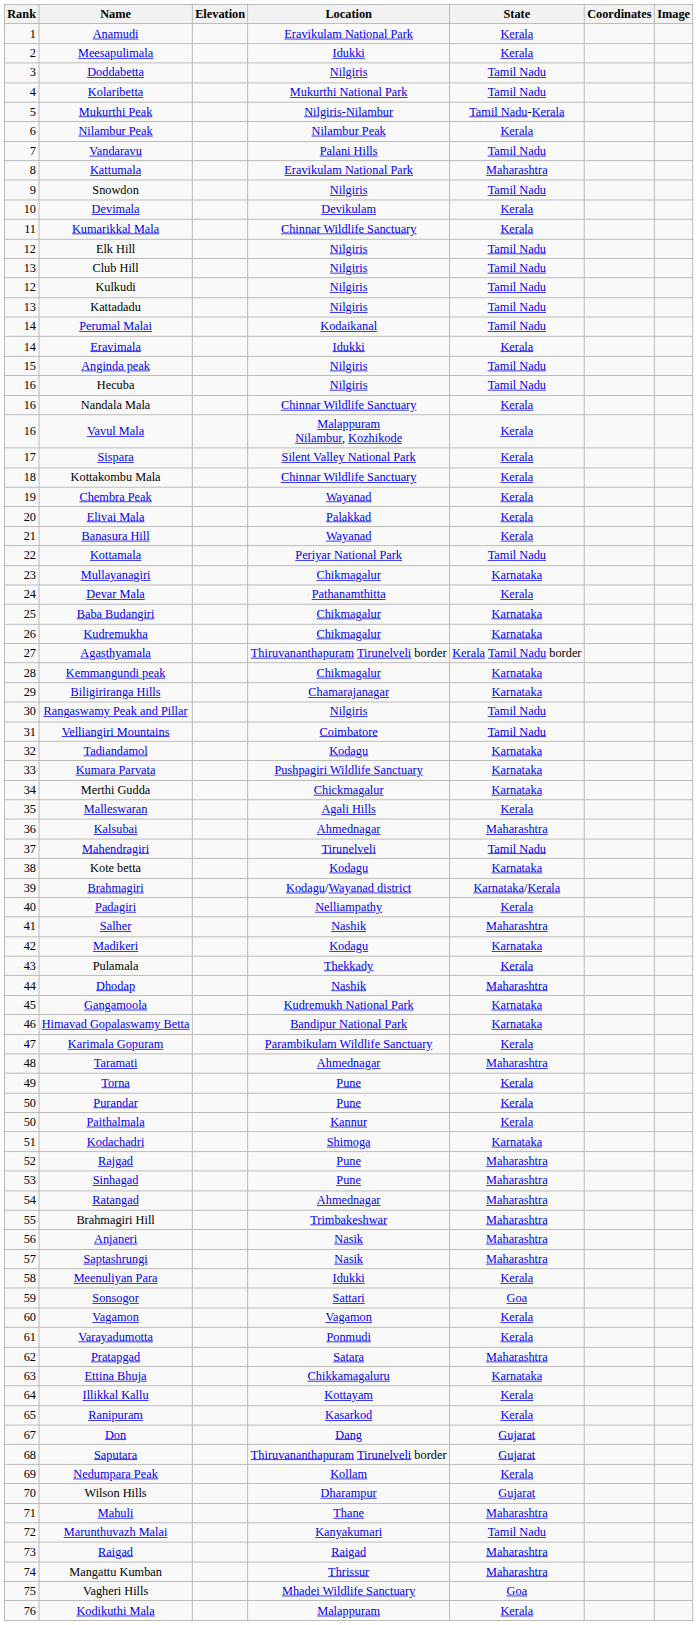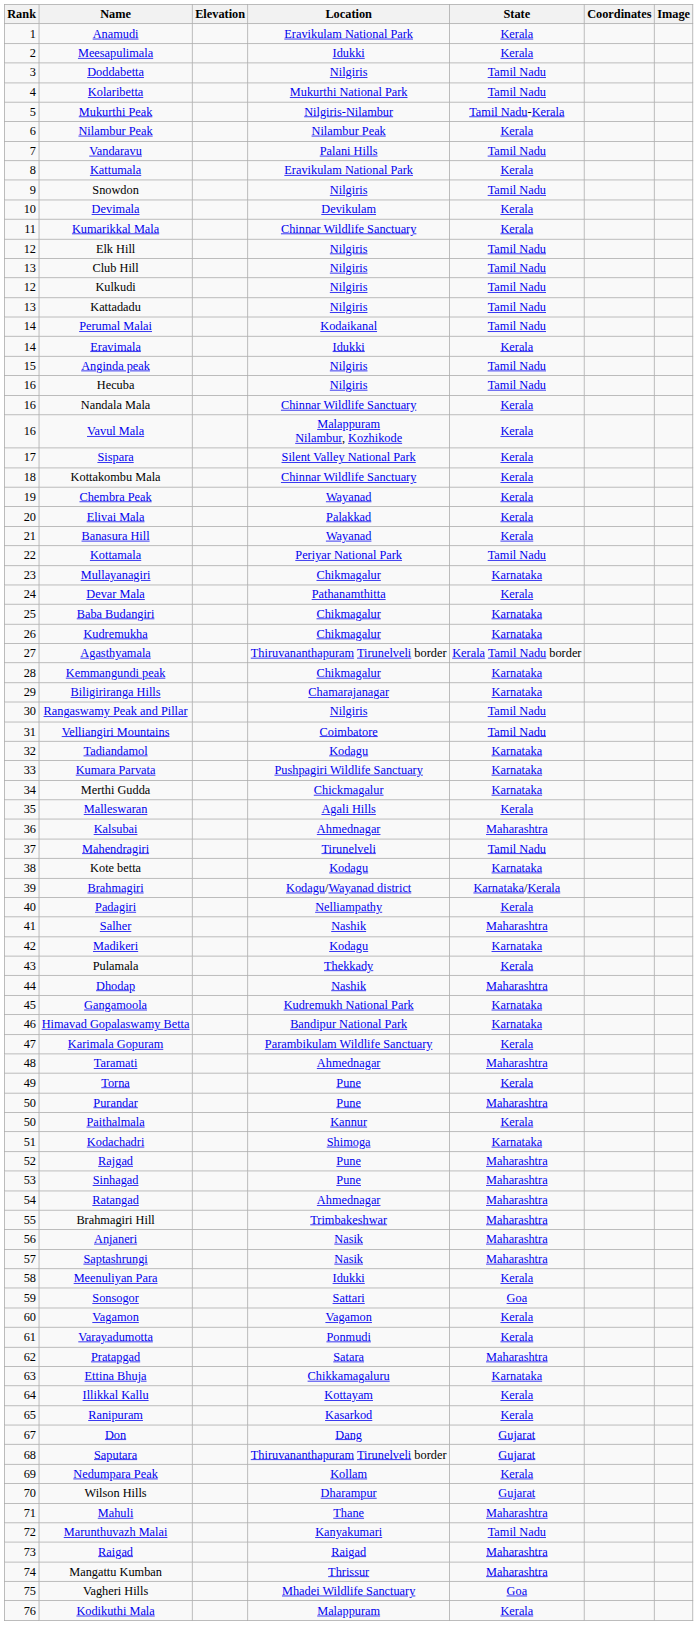Kattumala | State: Maharashtra -> Kerala
Purandar | State: Kerala -> Maharashtra
